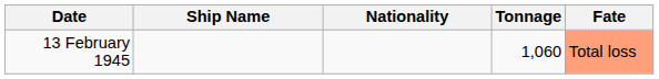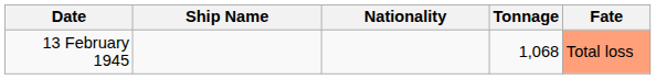13 February 1945 | Tonnage: 1,060 -> 1,068
